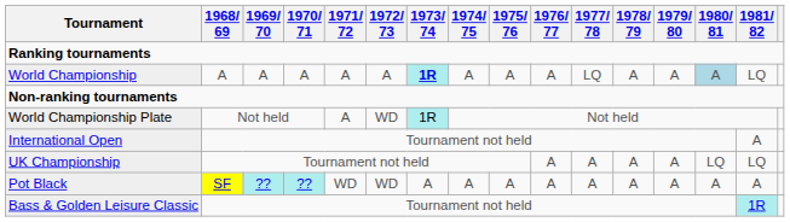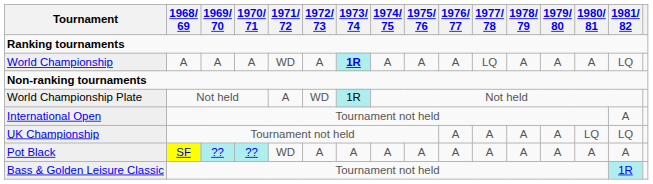World Championship | 1971/ 72: A -> WD
World Championship | 1980/ 81: lightblue background -> no background
Pot Black | 1972/ 73: WD -> A
